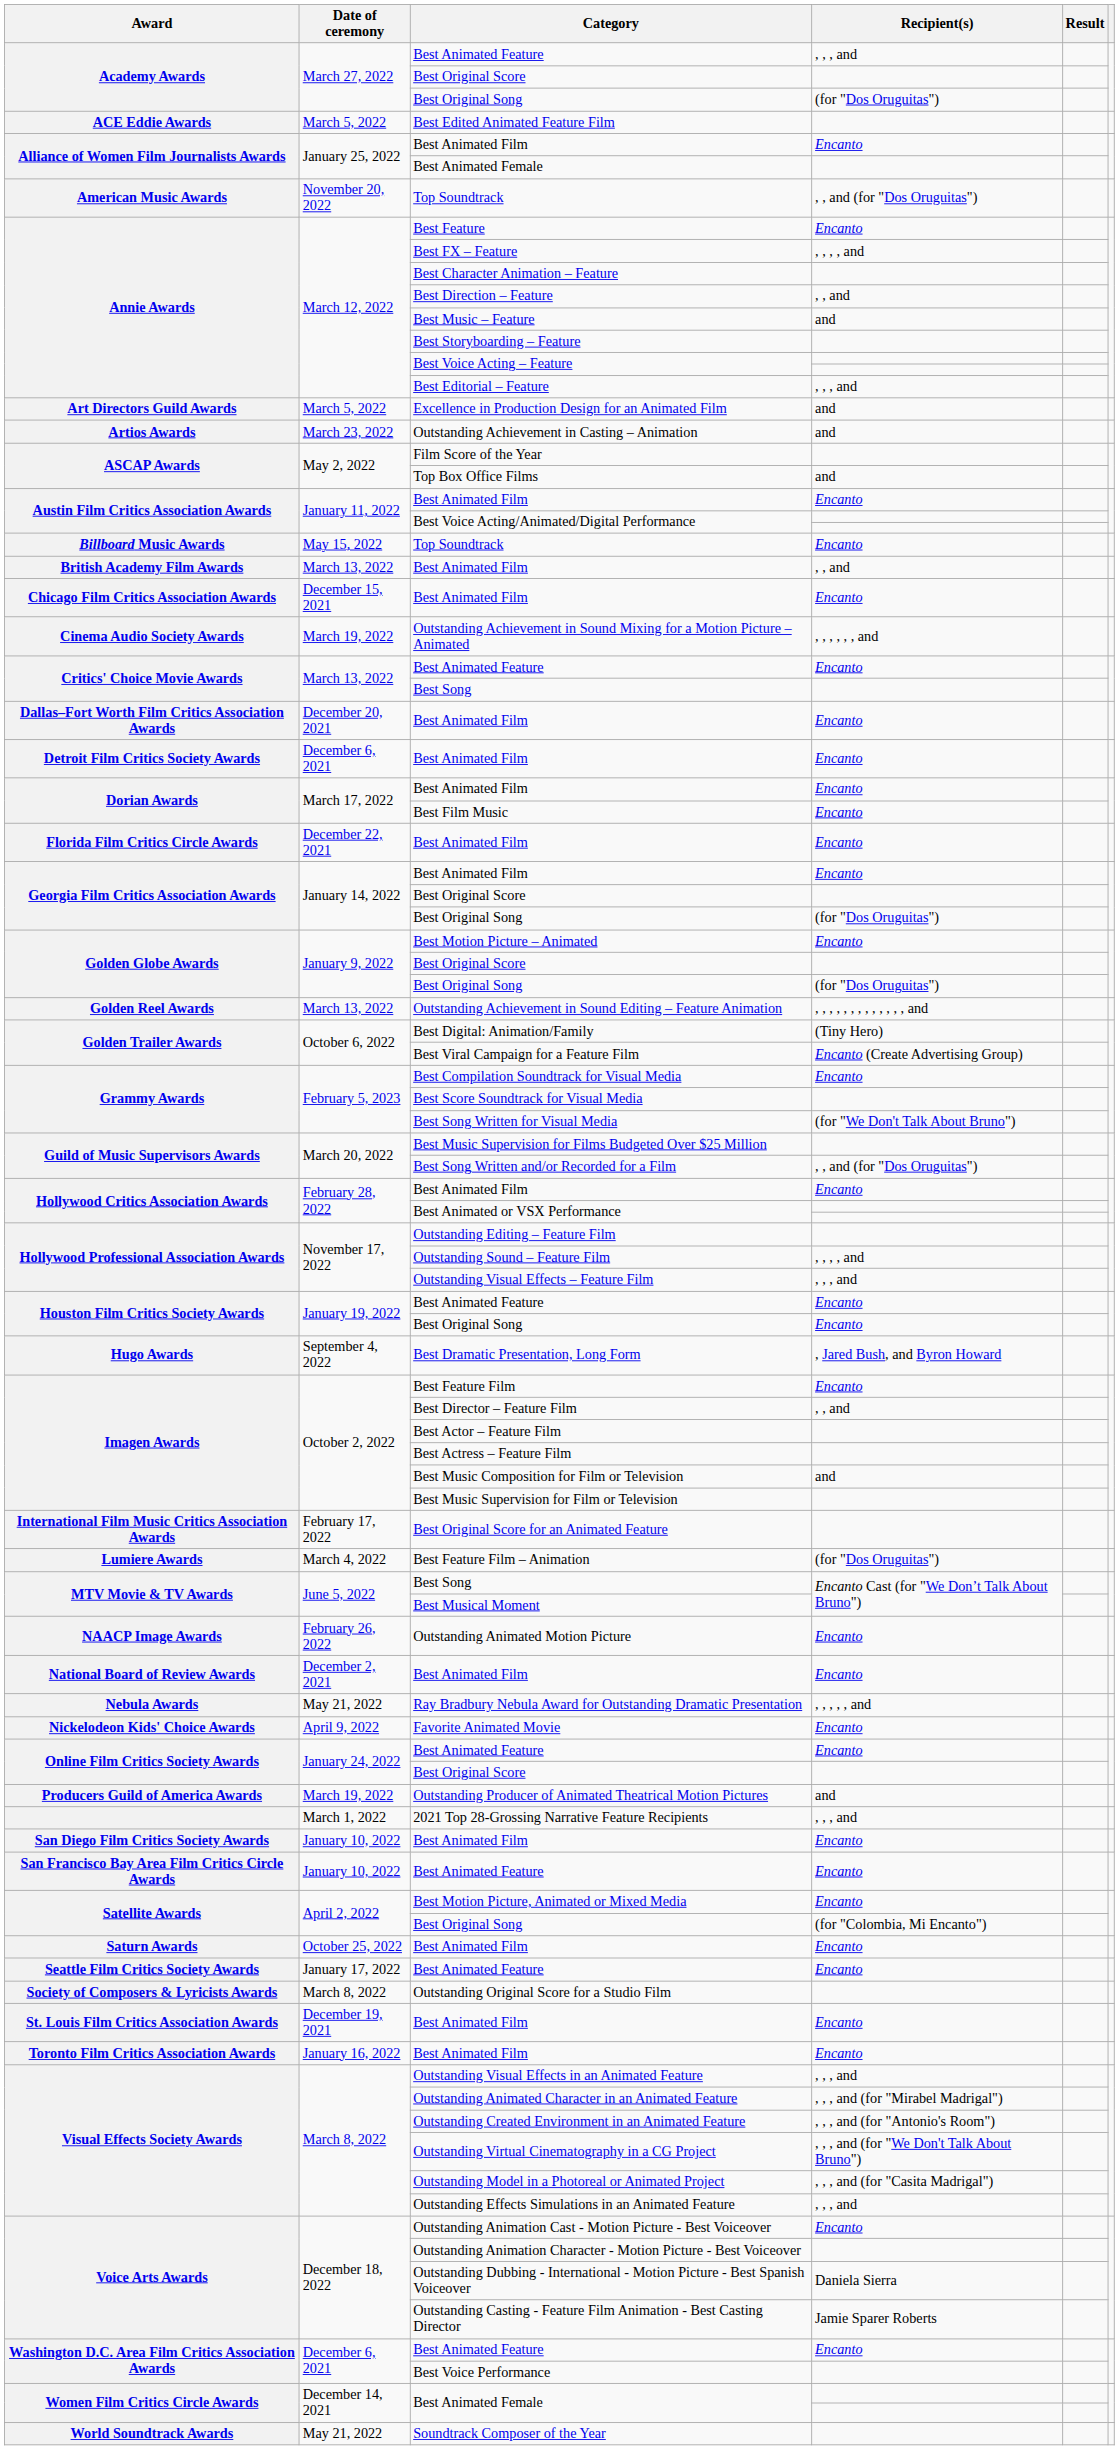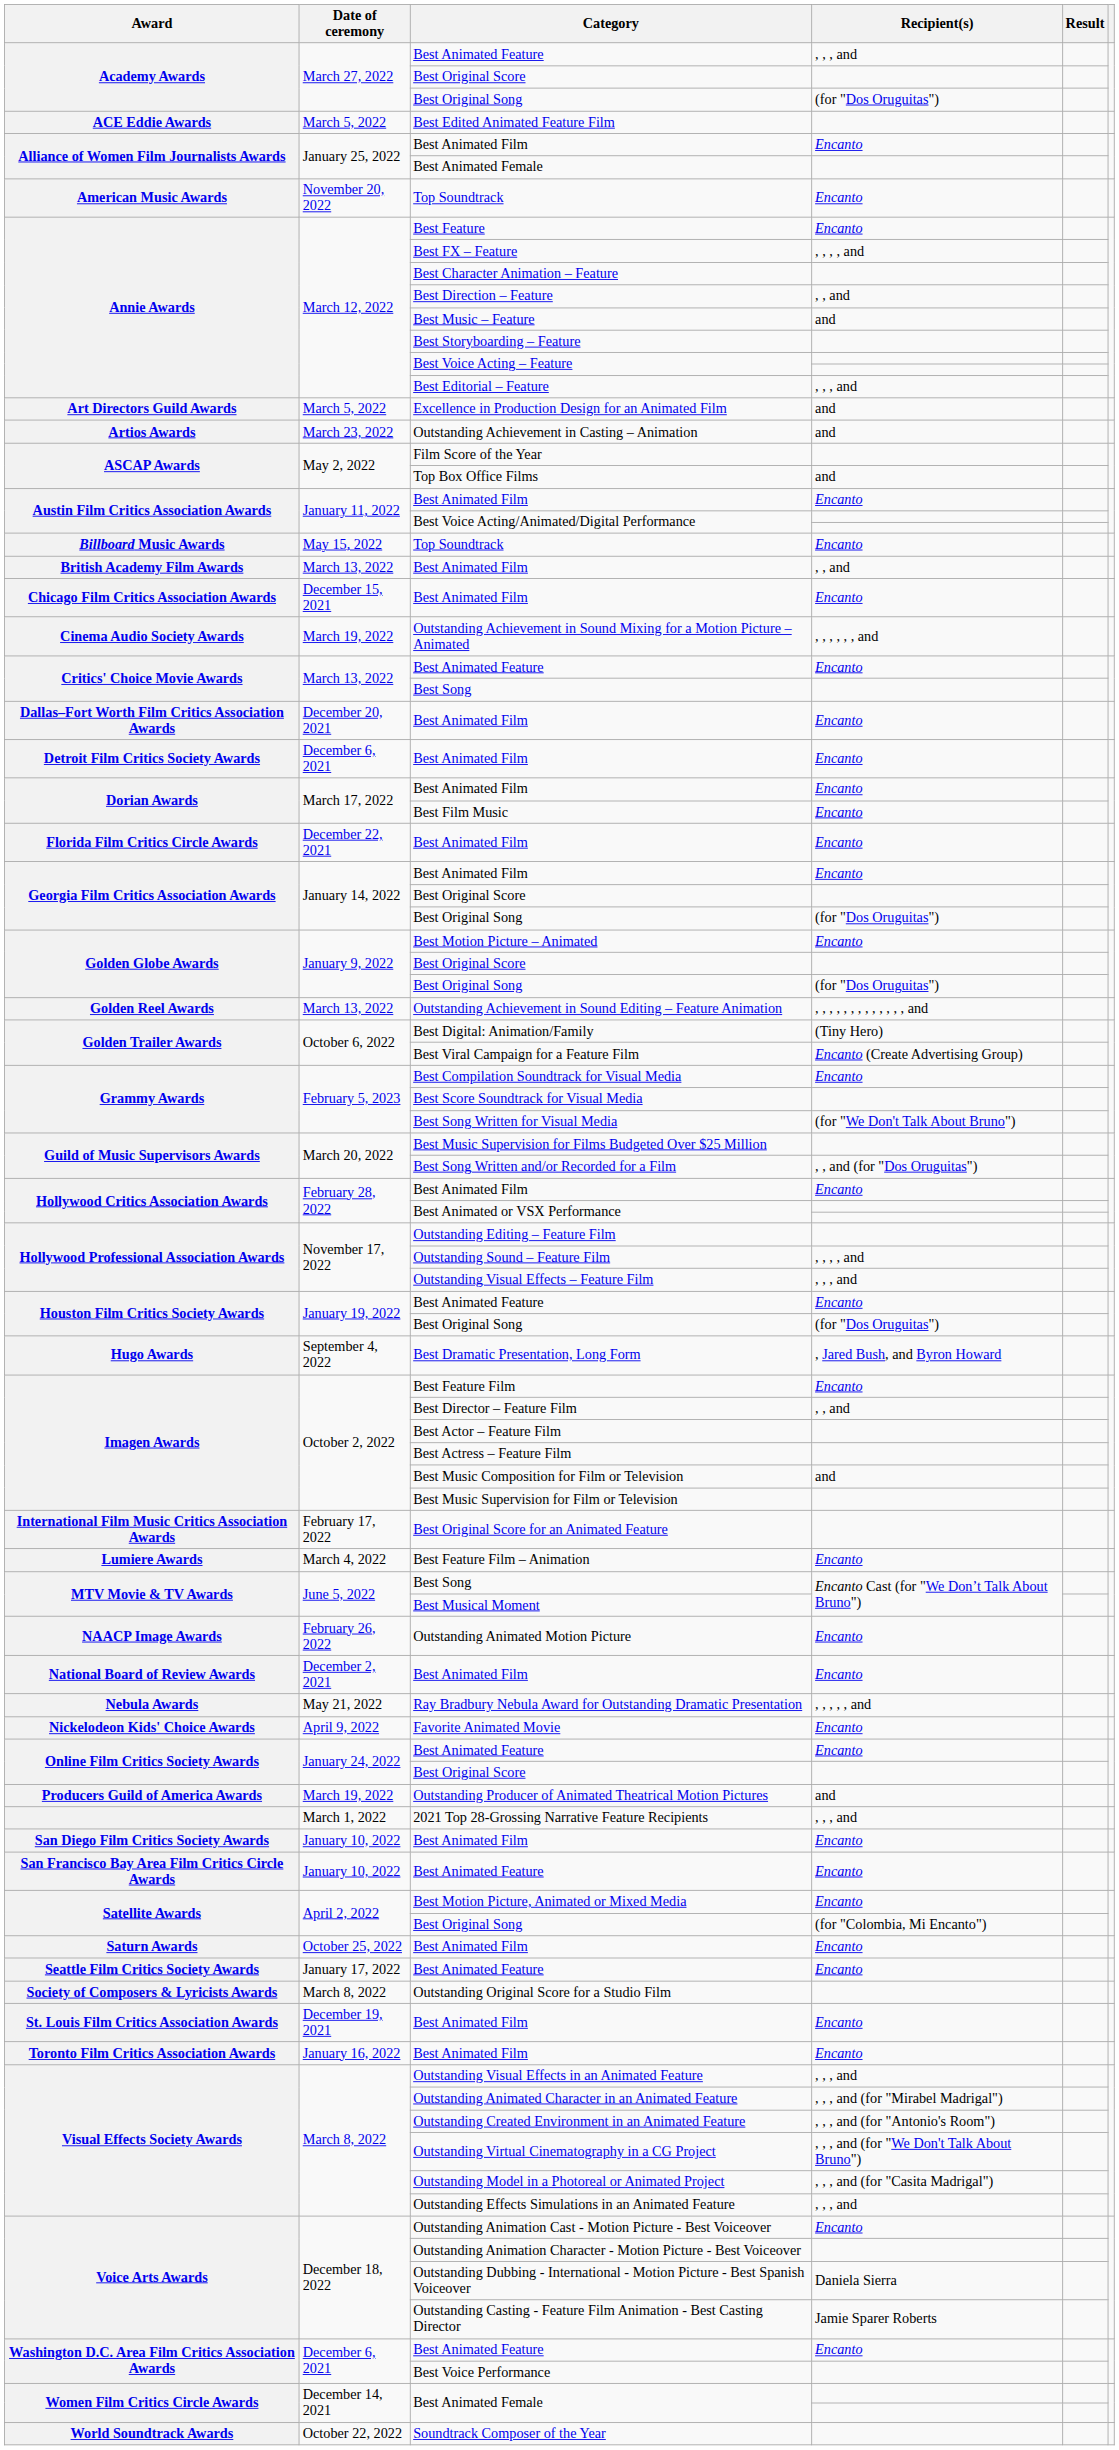American Music Awards / Top Soundtrack | Recipient(s): , , and (for "Dos Oruguitas") -> Encanto
Houston Film Critics Society Awards / Best Original Song | Recipient(s): Encanto -> (for "Dos Oruguitas")
Best Feature Film – Animation | Recipient(s): (for "Dos Oruguitas") -> Encanto
Soundtrack Composer of the Year | Date of ceremony: May 21, 2022 -> October 22, 2022
